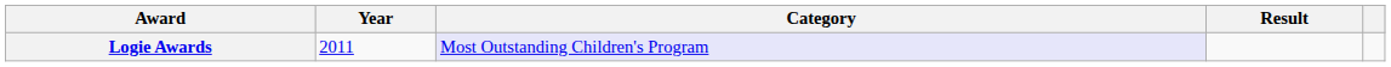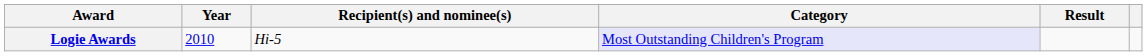+ column: Recipient(s) and nominee(s) | Hi-5
Logie Awards | Year: 2011 -> 2010
